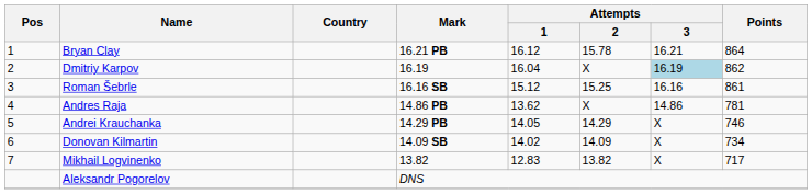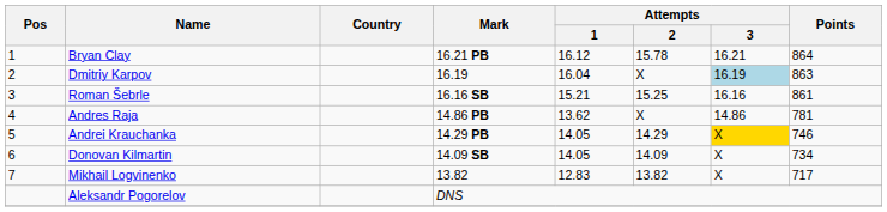Dmitriy Karpov | Points: 862 -> 863
Roman Šebrle | Attempts / 1: 15.12 -> 15.21
Andrei Krauchanka | Attempts / 3: no background -> gold background
Donovan Kilmartin | Attempts / 1: 14.02 -> 14.05
